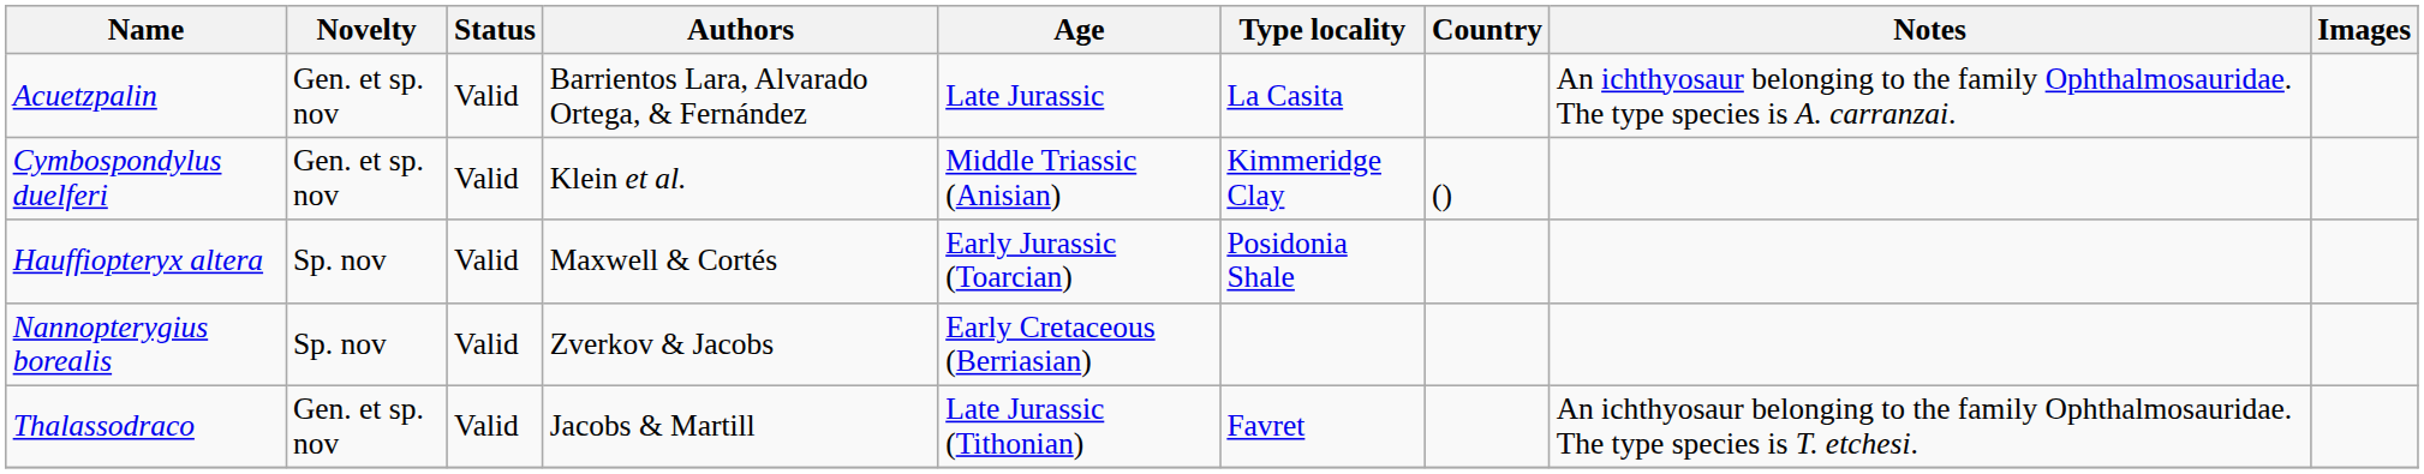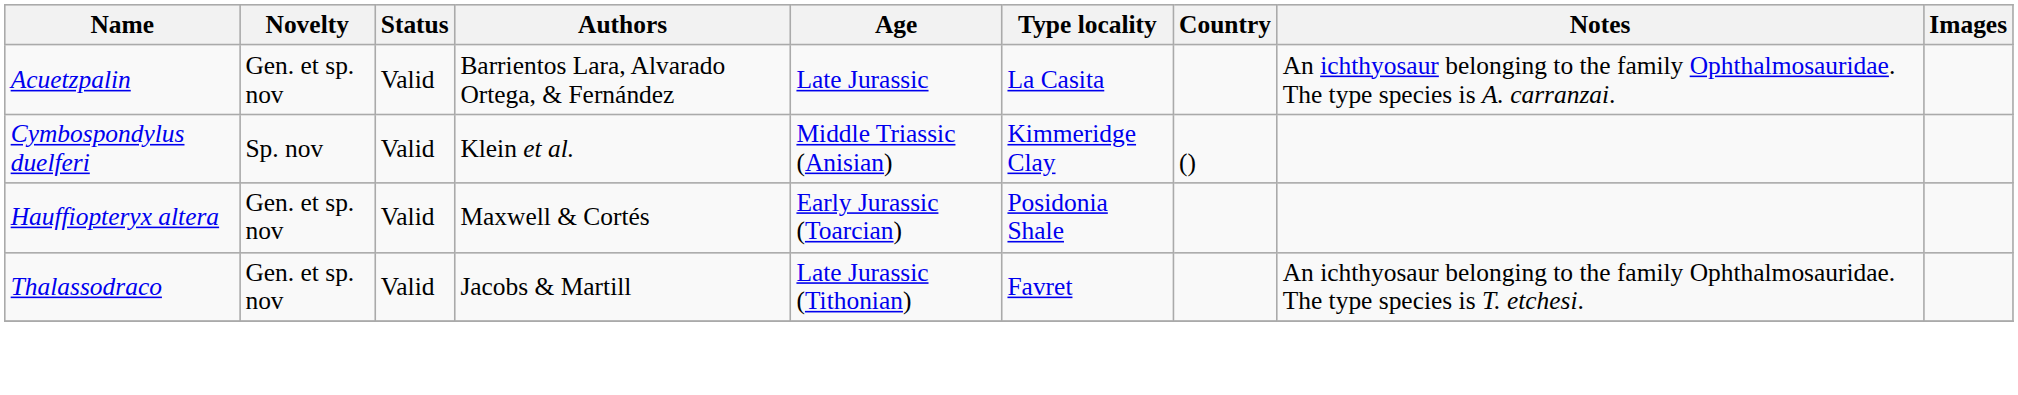Cymbospondylus duelferi | Novelty: Gen. et sp. nov -> Sp. nov
Hauffiopteryx altera | Novelty: Sp. nov -> Gen. et sp. nov
- row: Nannopterygius borealis | Sp. nov | Valid | Zverkov & Jacobs | Early Cretaceous (Berriasian)
